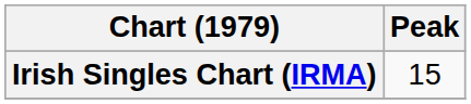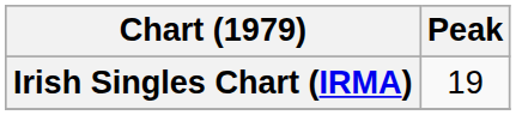Irish Singles Chart (IRMA) | Peak: 15 -> 19
